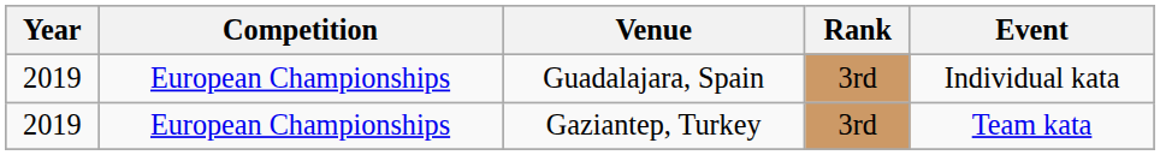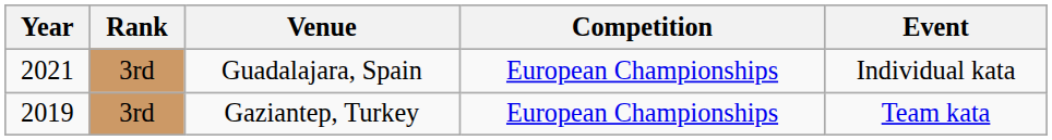columns swapped: Competition <-> Rank
Guadalajara, Spain | Year: 2019 -> 2021
